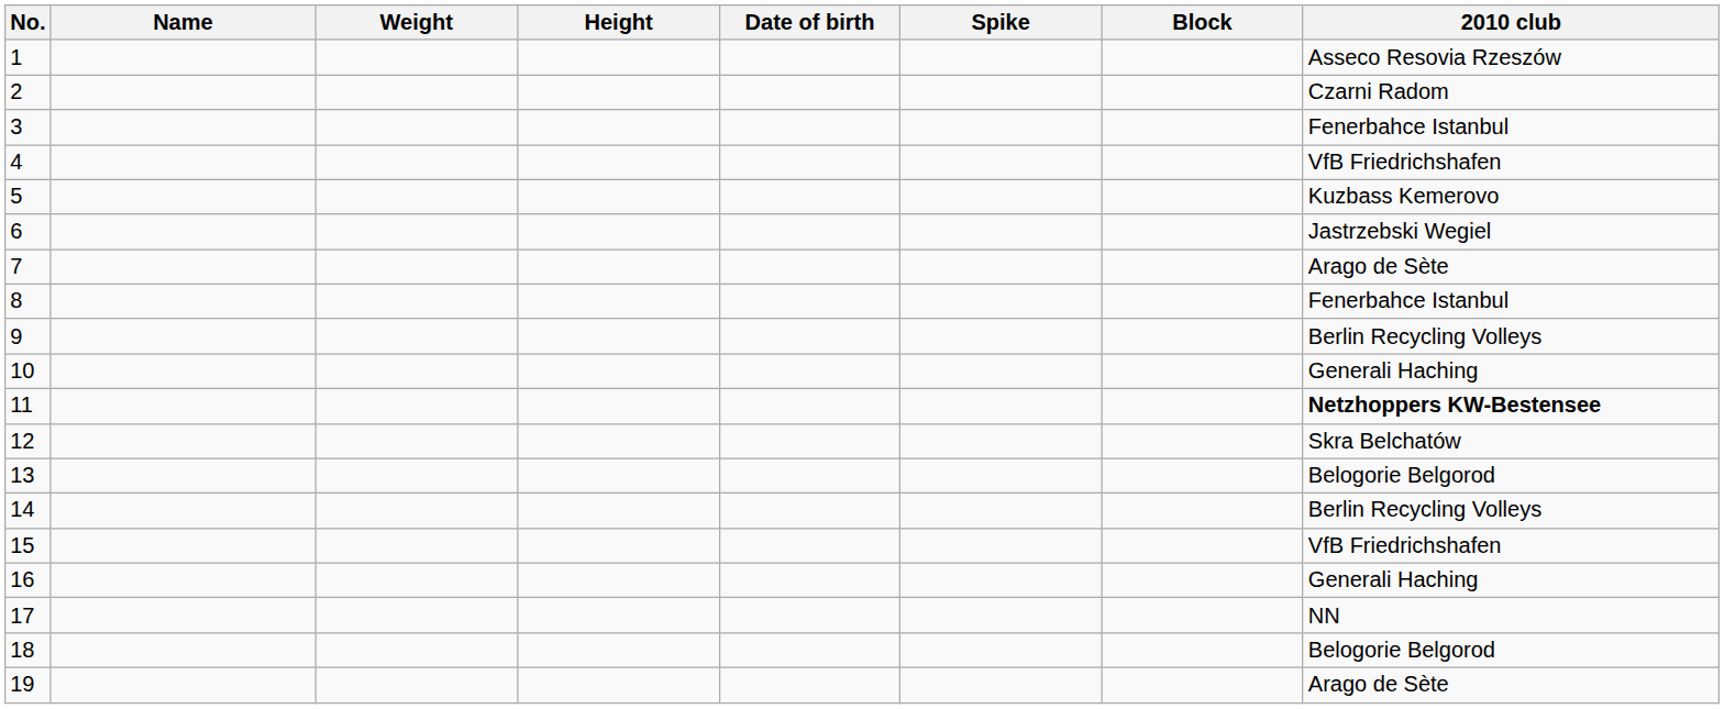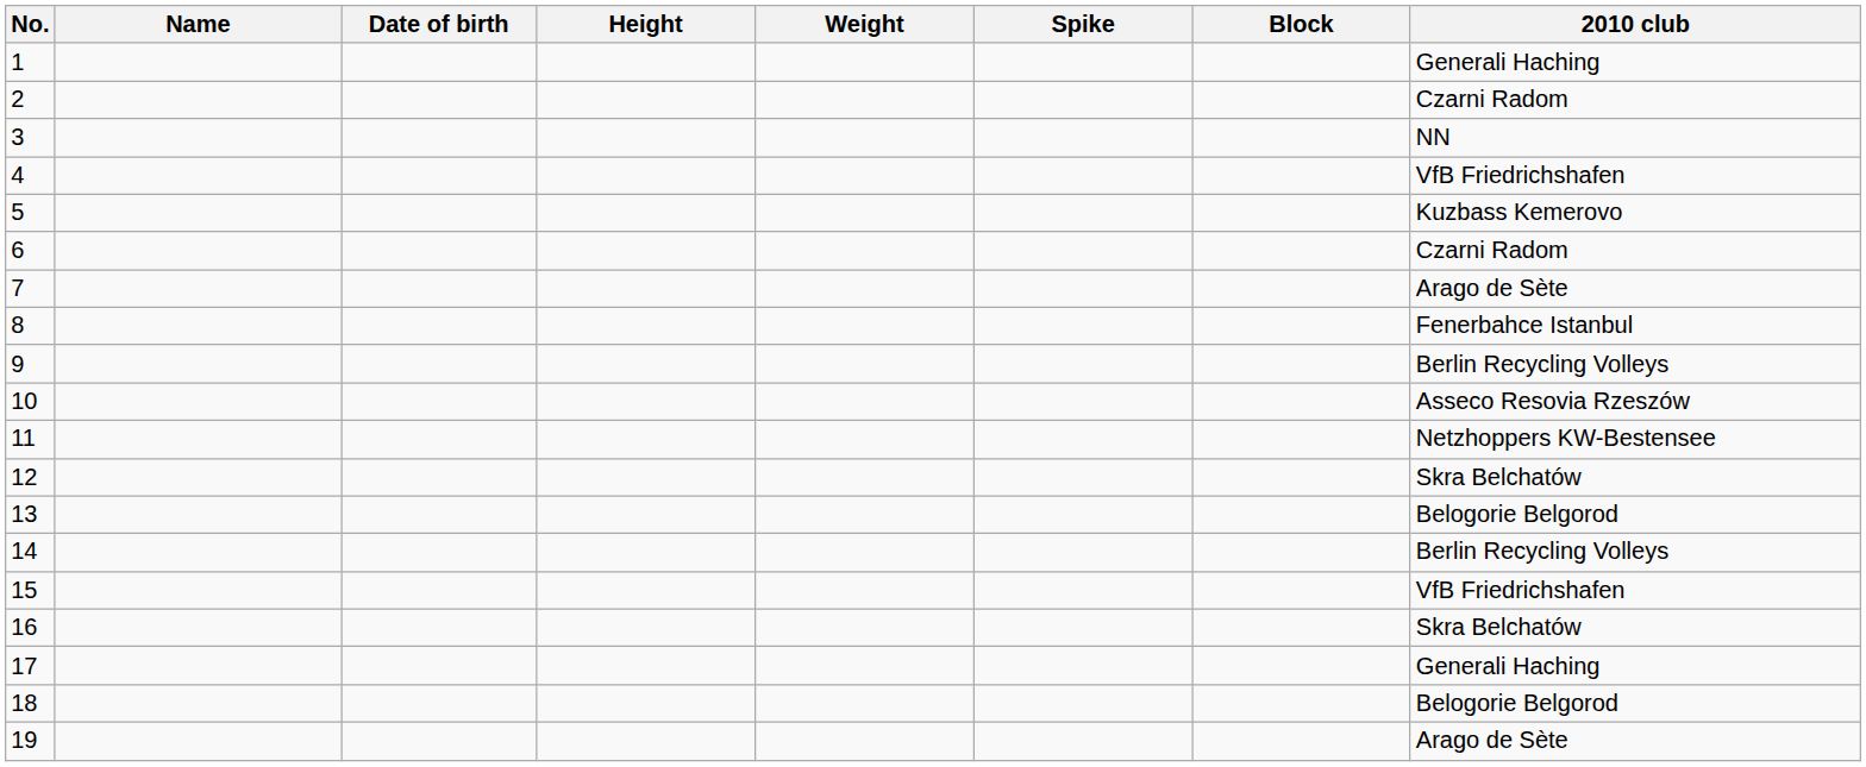columns swapped: Date of birth <-> Weight
1 | 2010 club: Asseco Resovia Rzeszów -> Generali Haching
3 | 2010 club: Fenerbahce Istanbul -> NN
6 | 2010 club: Jastrzebski Wegiel -> Czarni Radom
10 | 2010 club: Generali Haching -> Asseco Resovia Rzeszów
11 | 2010 club: bold -> normal
16 | 2010 club: Generali Haching -> Skra Belchatów
17 | 2010 club: NN -> Generali Haching
